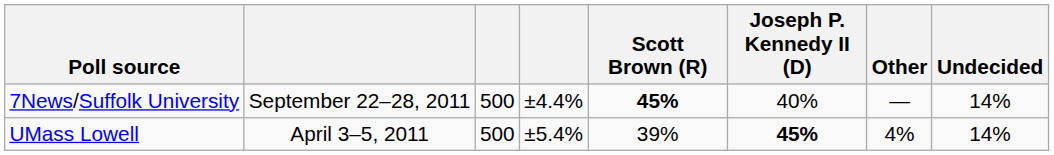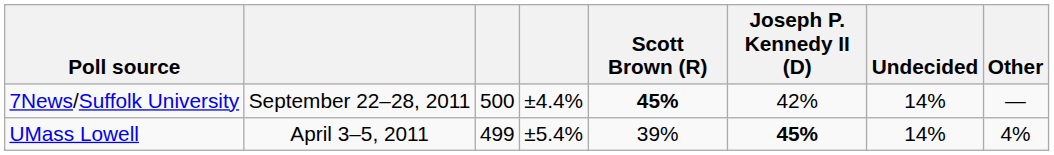columns swapped: Other <-> Undecided
7News/Suffolk University | Joseph P. Kennedy II (D): 40% -> 42%
UMass Lowell | column 3: 500 -> 499
